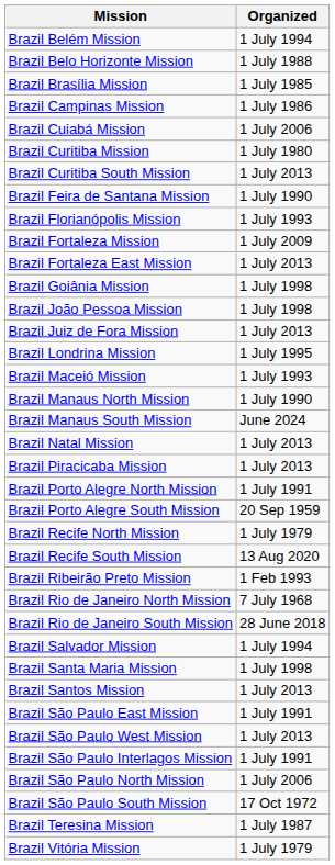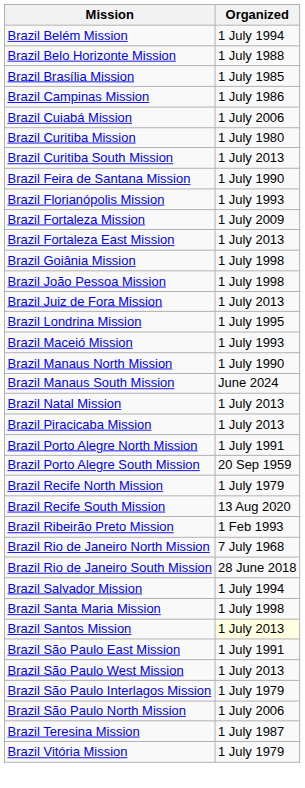Brazil Santos Mission | Organized: no background -> lightyellow background
Brazil São Paulo Interlagos Mission | Organized: 1 July 1991 -> 1 July 1979
- row: Brazil São Paulo South Mission | 17 Oct 1972
